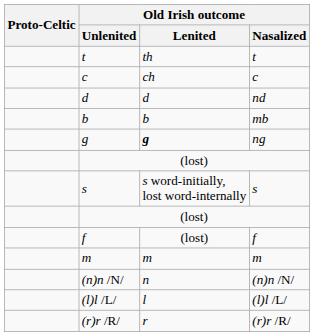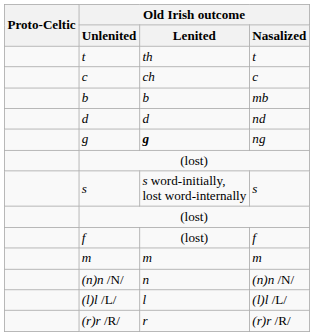rows swapped: mb <-> nd
